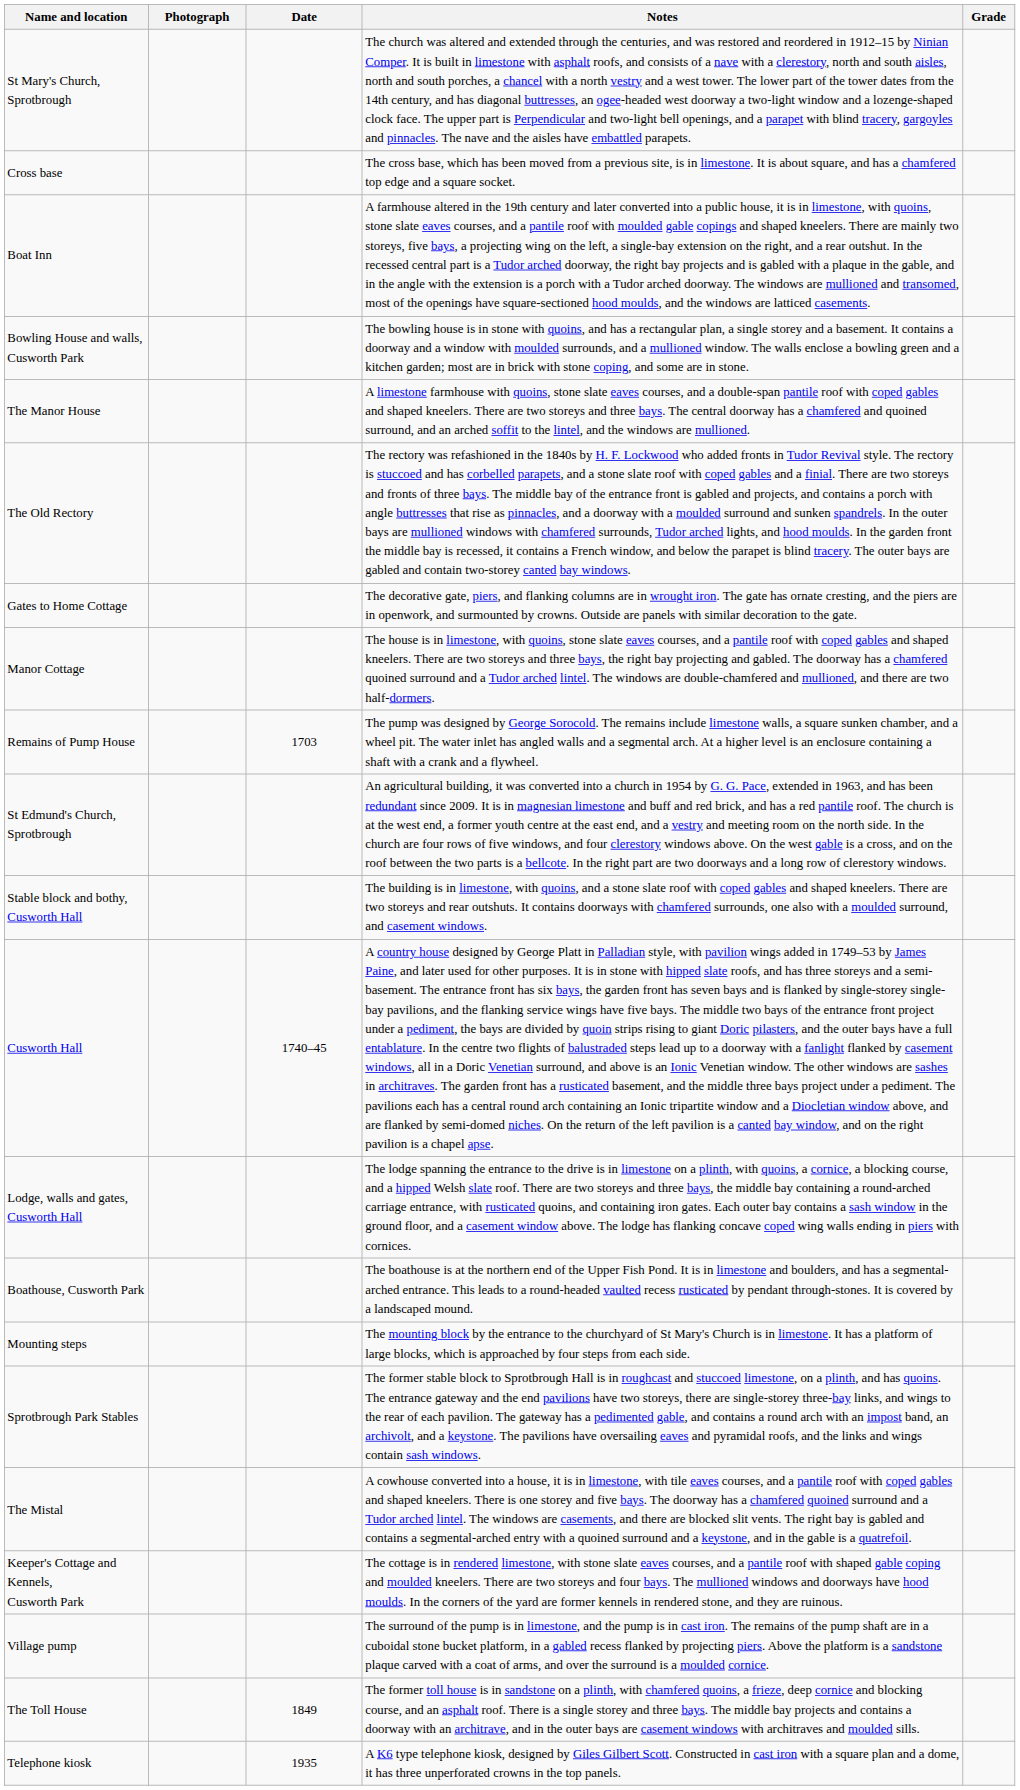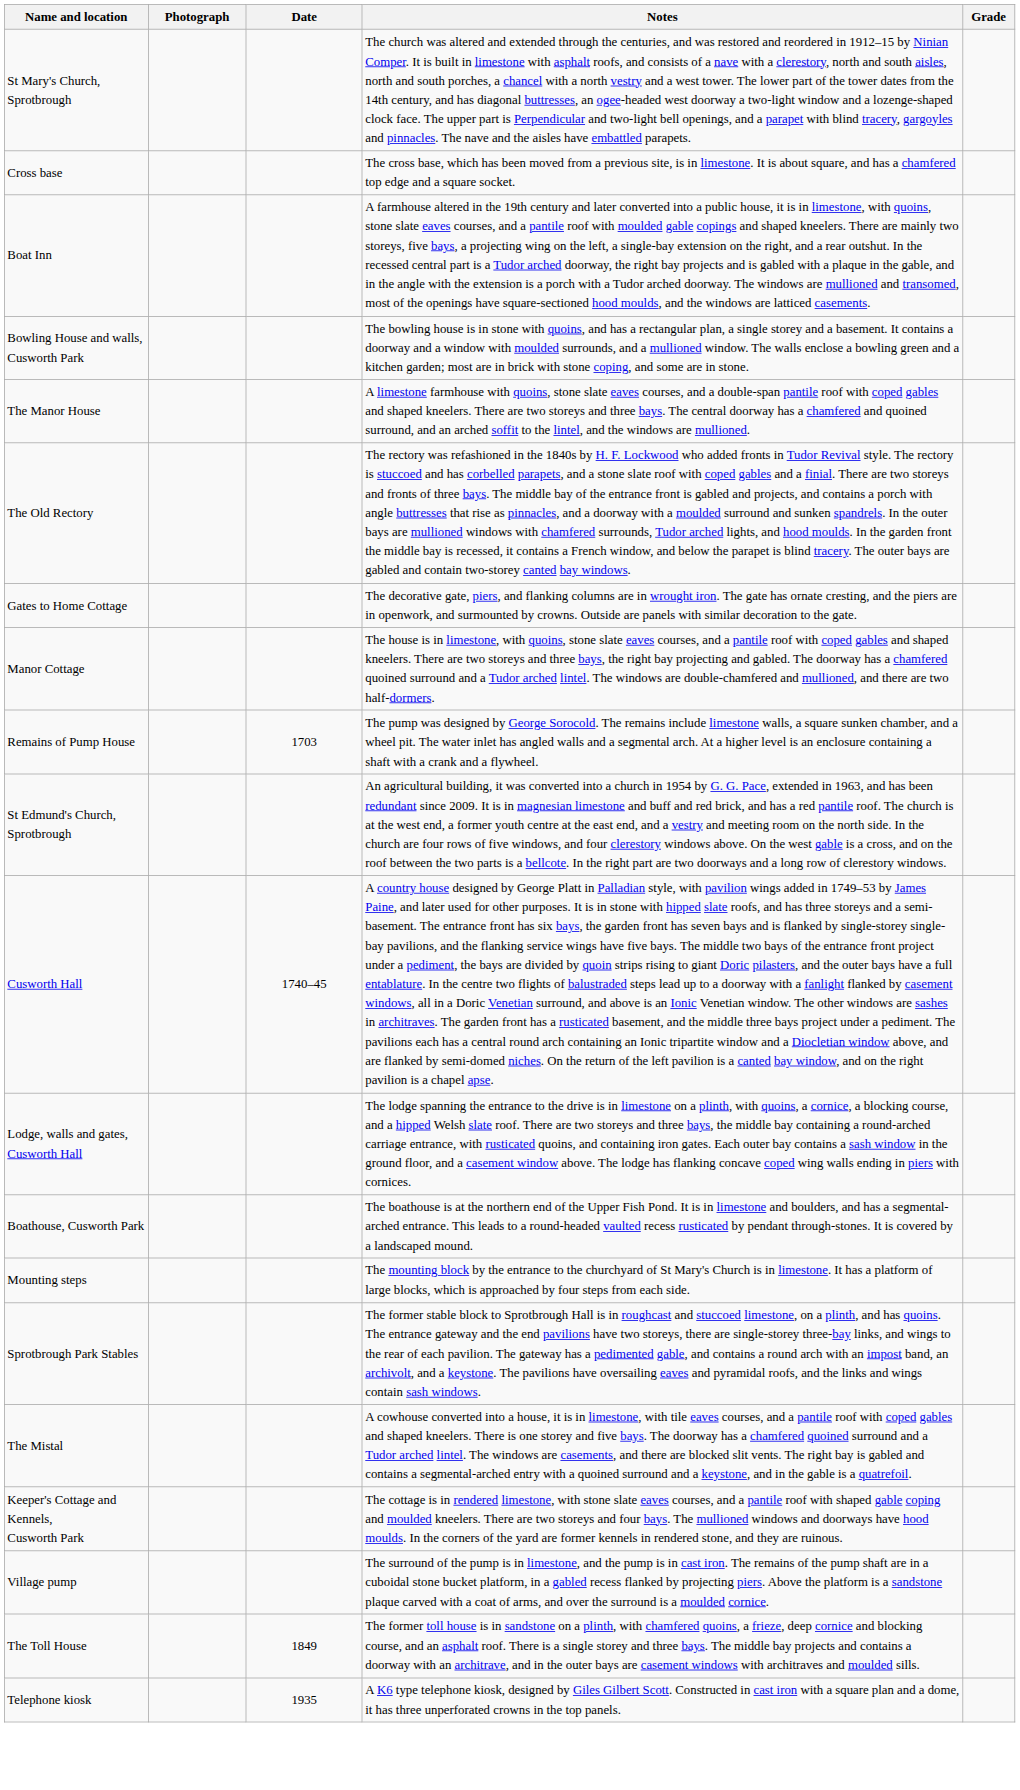- row: Stable block and bothy, Cusworth Hall | The building is in limestone, with quoins, and a stone slate roof with coped gables and shaped kneelers. There are two storeys and rear outshuts. It contains doorways with chamfered surrounds, one also with a moulded surround, and casement windows.
